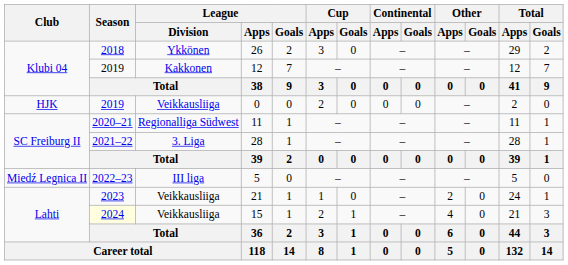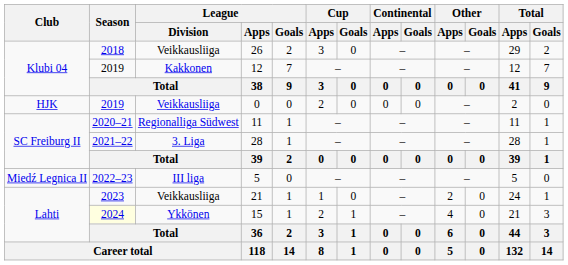26 | League / Division: Ykkönen -> Veikkausliiga
15 | League / Division: Veikkausliiga -> Ykkönen
